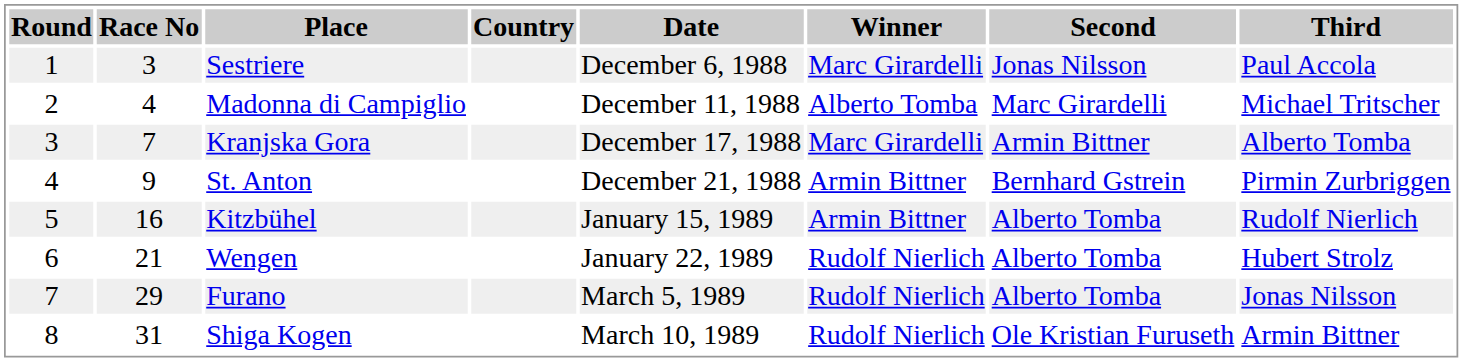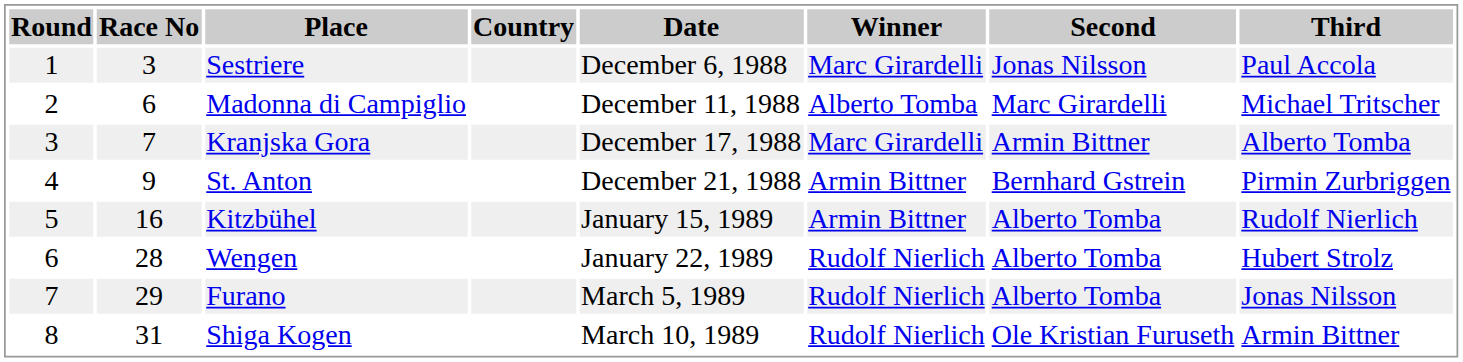Madonna di Campiglio | Race No: 4 -> 6
Wengen | Race No: 21 -> 28
